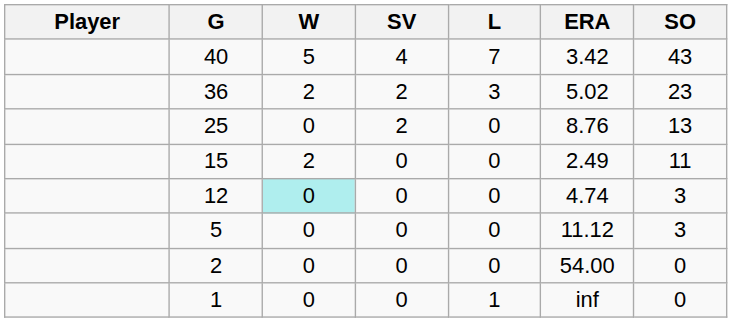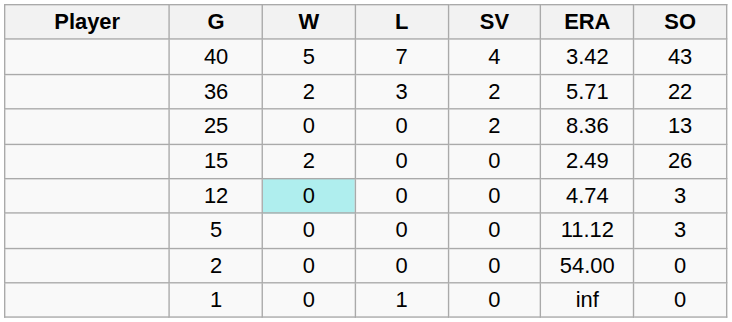columns swapped: L <-> SV
36 | ERA: 5.02 -> 5.71
36 | SO: 23 -> 22
25 | ERA: 8.76 -> 8.36
15 | SO: 11 -> 26
